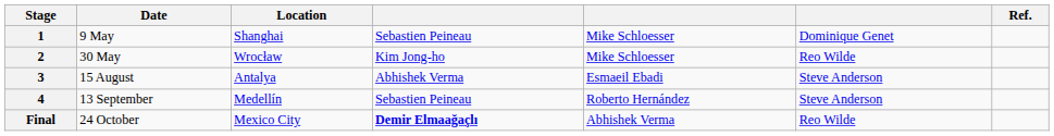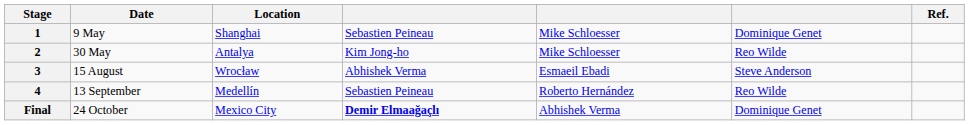2 | Location: Wrocław -> Antalya
3 | Location: Antalya -> Wrocław
4 | column 6: Steve Anderson -> Reo Wilde
Final | column 6: Reo Wilde -> Dominique Genet
